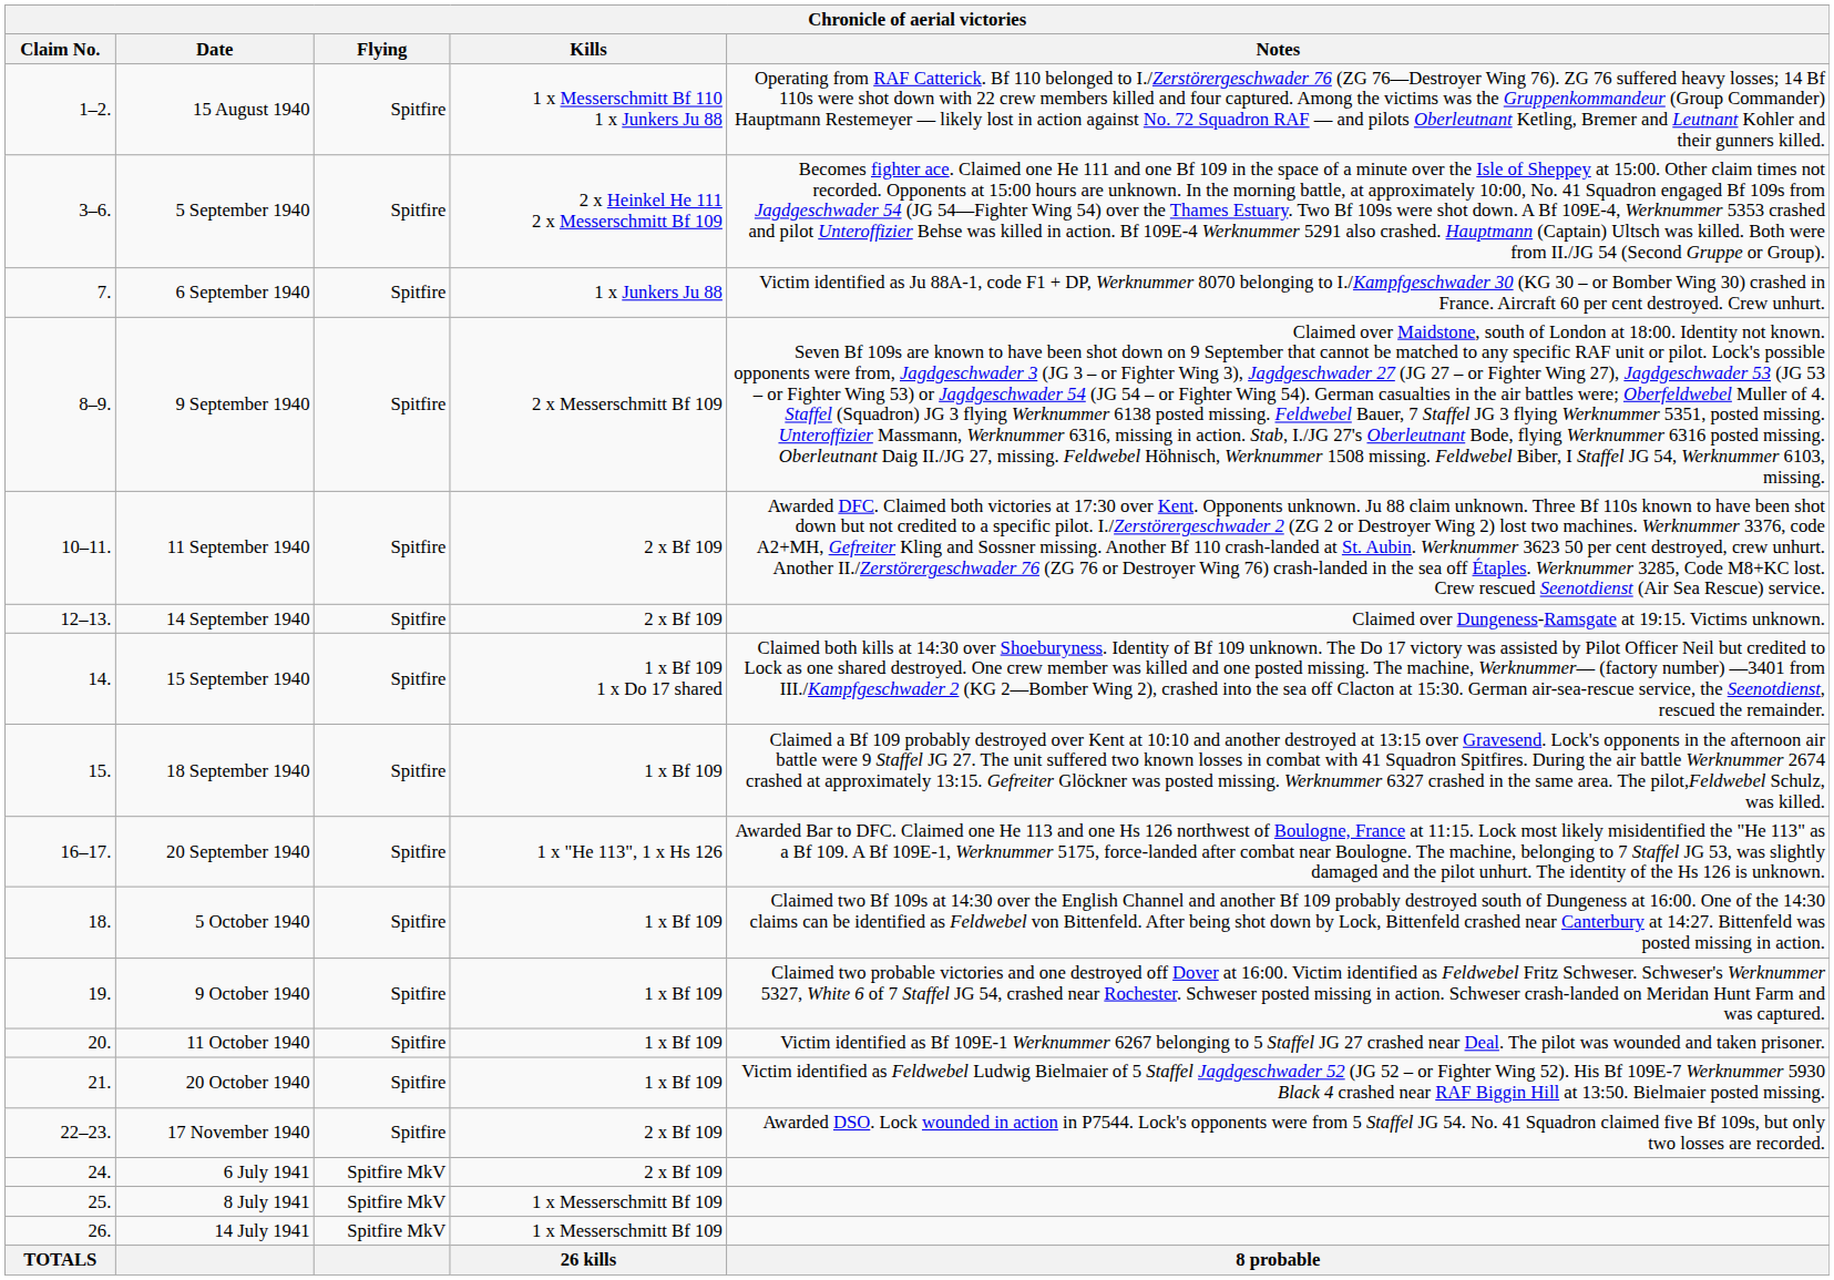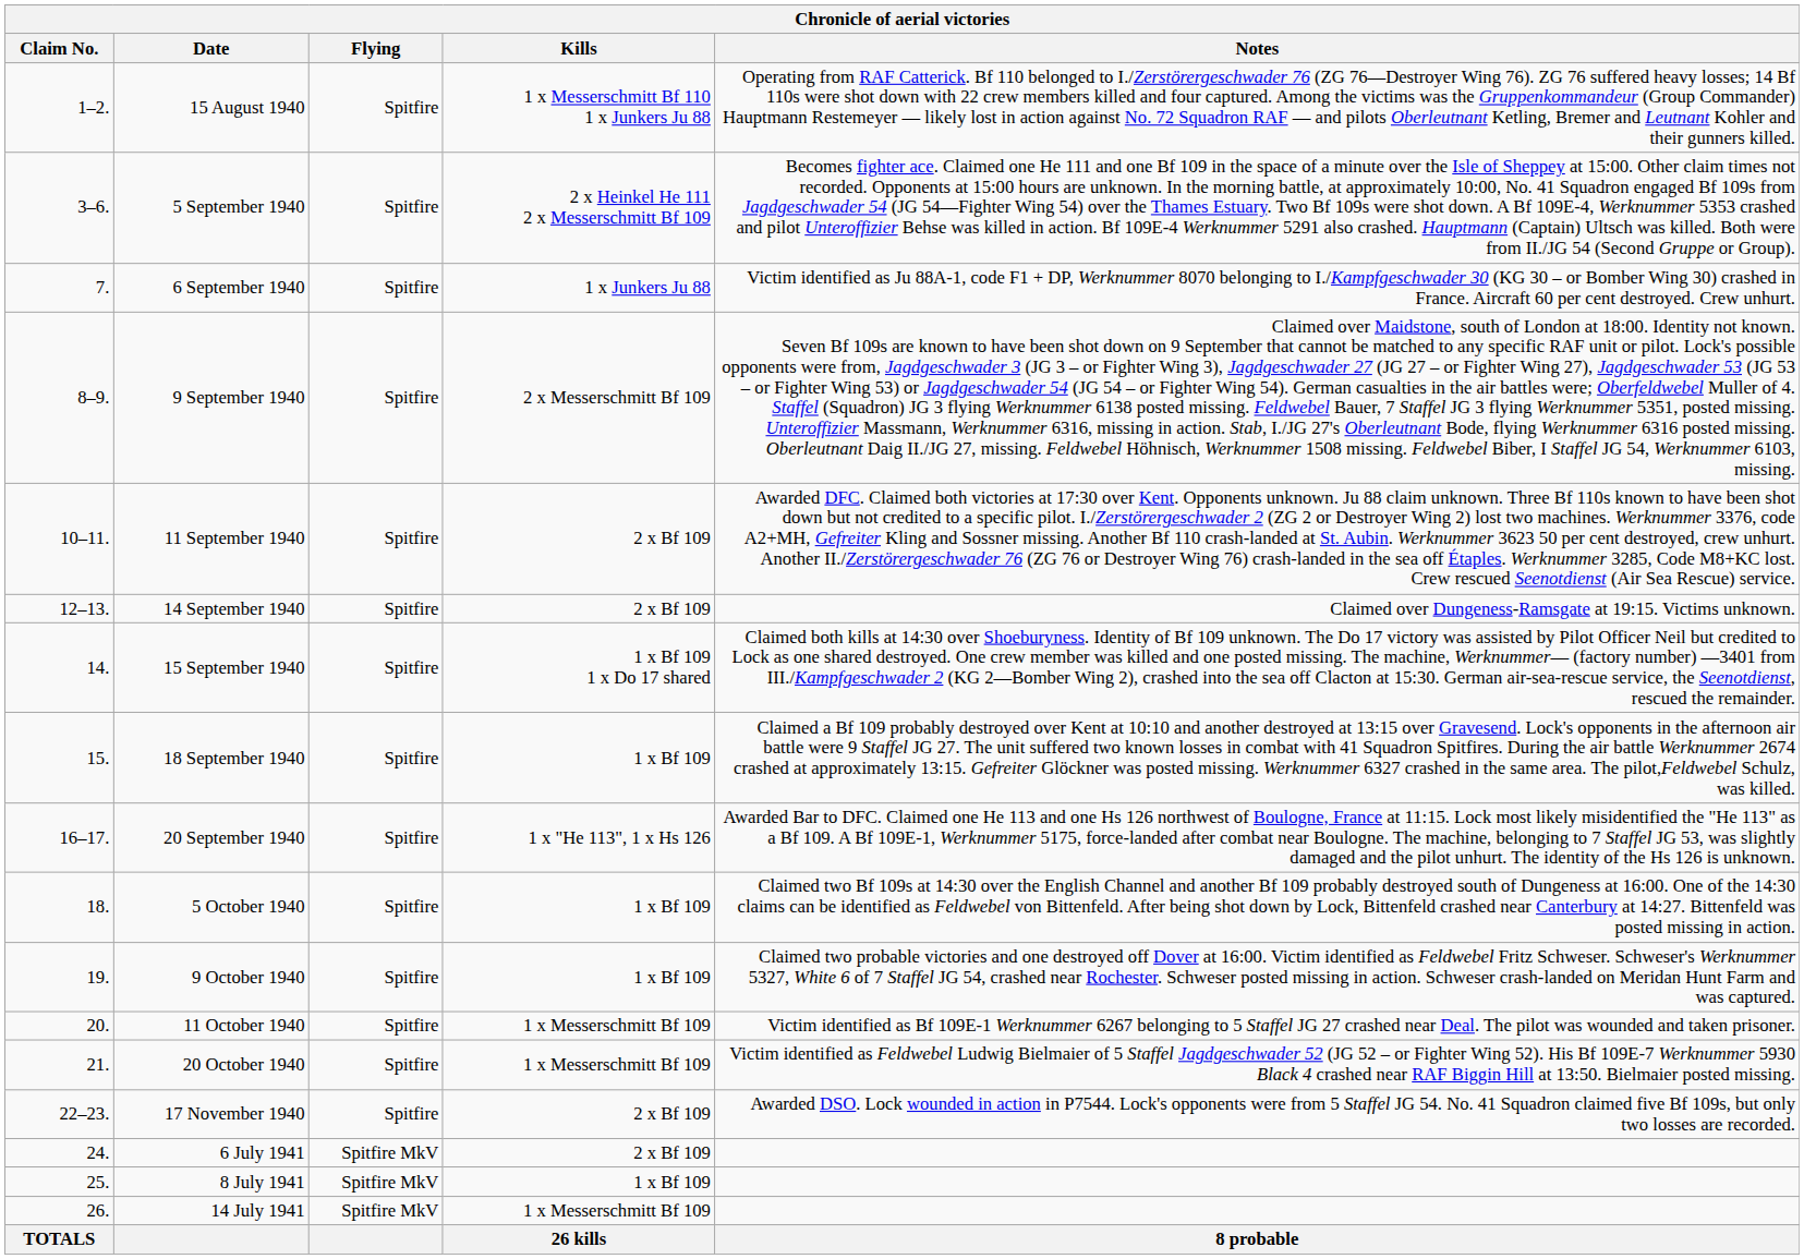11 October 1940 | Kills: 1 x Bf 109 -> 1 x Messerschmitt Bf 109
20 October 1940 | Kills: 1 x Bf 109 -> 1 x Messerschmitt Bf 109
8 July 1941 | Kills: 1 x Messerschmitt Bf 109 -> 1 x Bf 109
